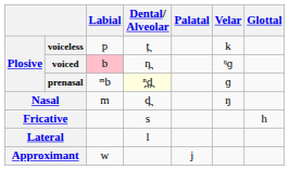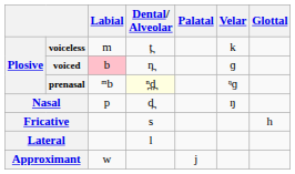voiceless | Labial: p -> m
voiced | Velar: ᵑɡ -> ɡ
prenasal | Velar: ɡ -> ᵑɡ
Nasal | Labial: m -> p
